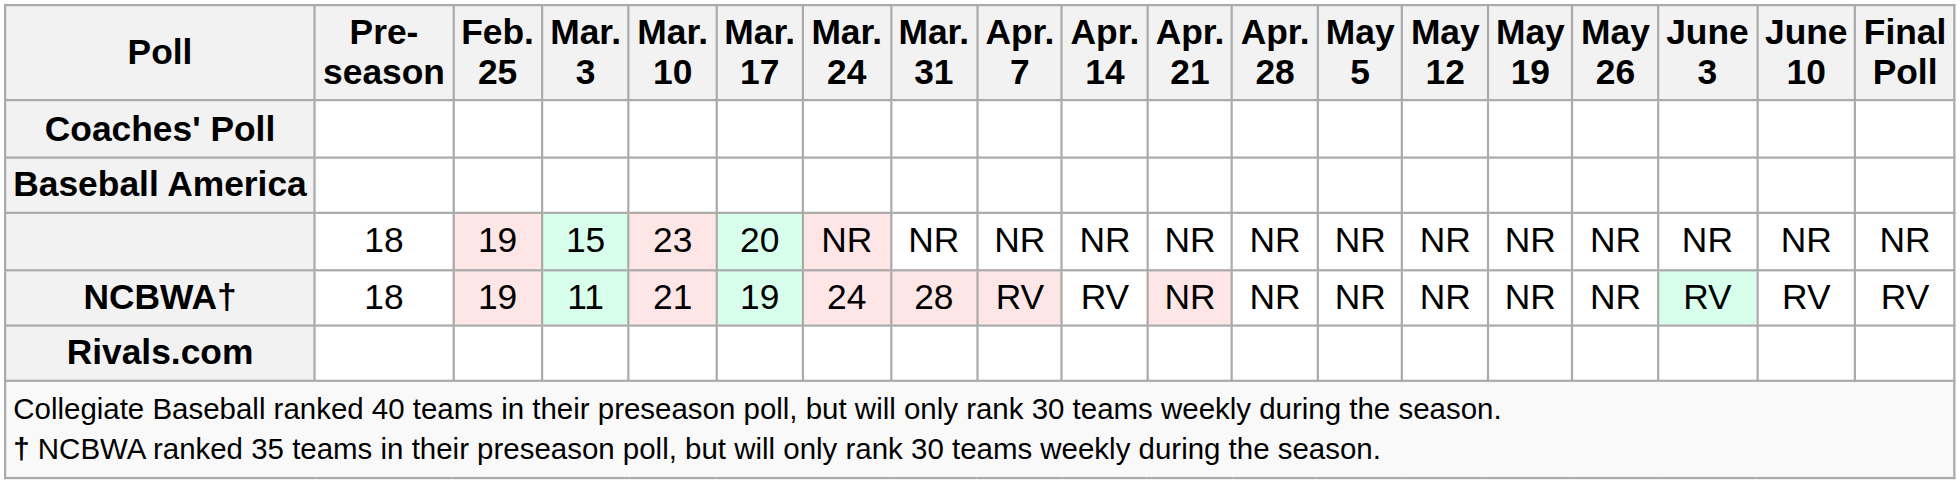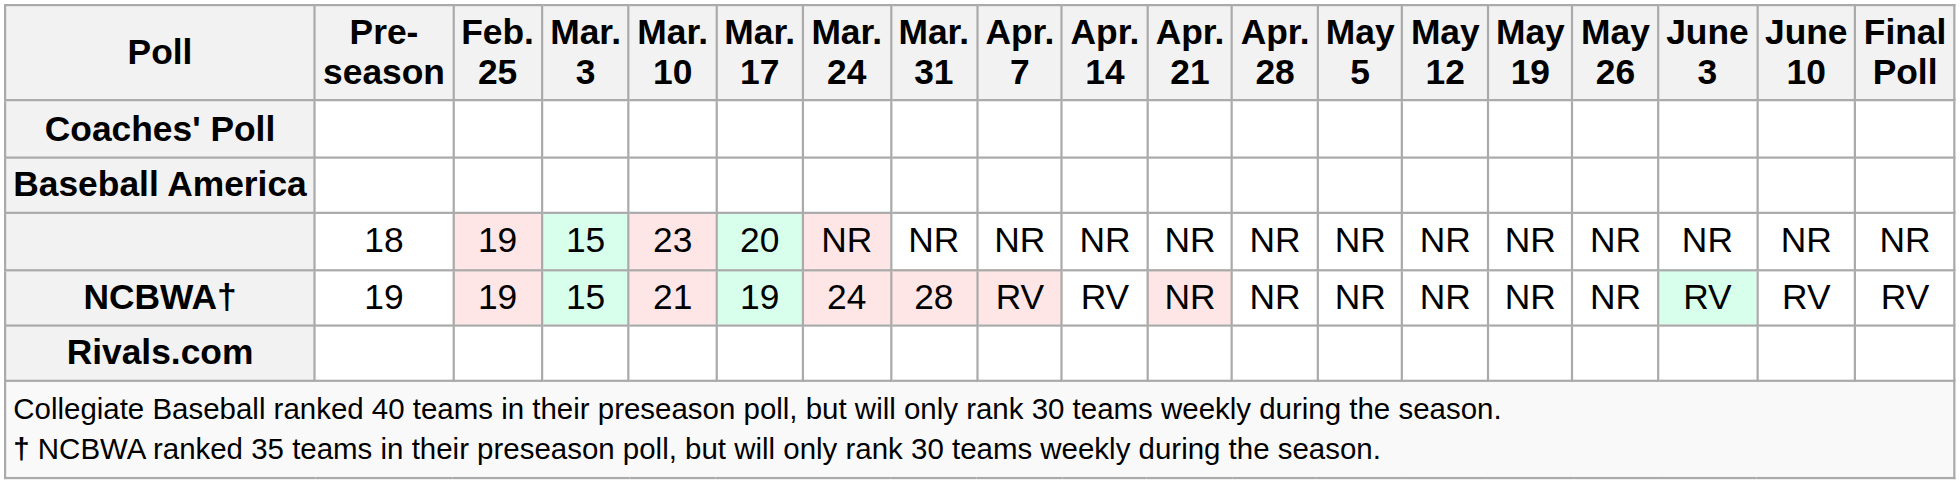NCBWA† | Pre- season: 18 -> 19
NCBWA† | Mar. 3: 11 -> 15
